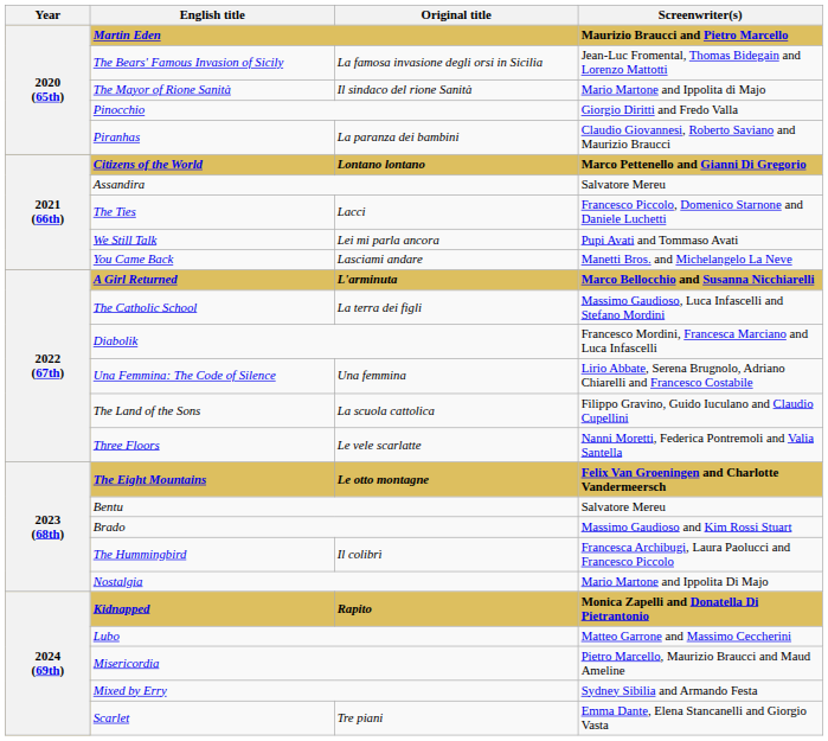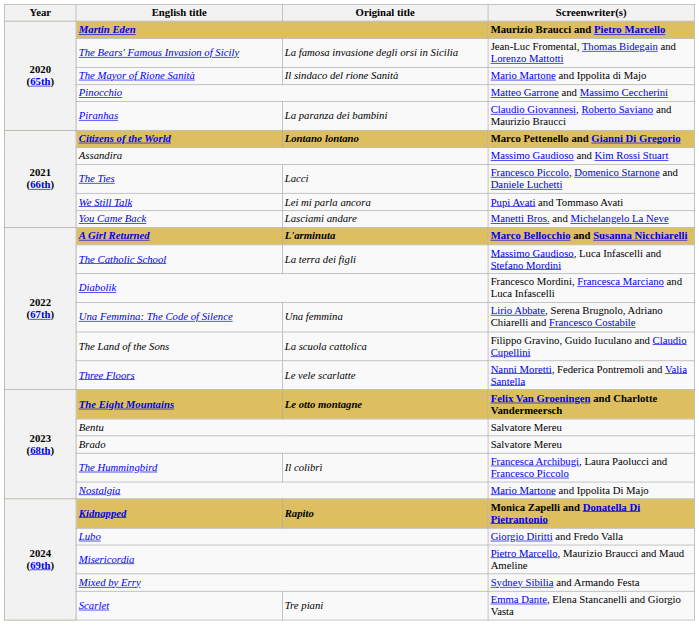Pinocchio | Screenwriter(s): Giorgio Diritti and Fredo Valla -> Matteo Garrone and Massimo Ceccherini
Assandira | Screenwriter(s): Salvatore Mereu -> Massimo Gaudioso and Kim Rossi Stuart
Brado | Screenwriter(s): Massimo Gaudioso and Kim Rossi Stuart -> Salvatore Mereu
Lubo | Screenwriter(s): Matteo Garrone and Massimo Ceccherini -> Giorgio Diritti and Fredo Valla
